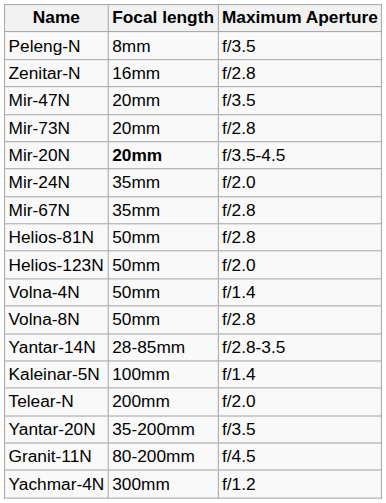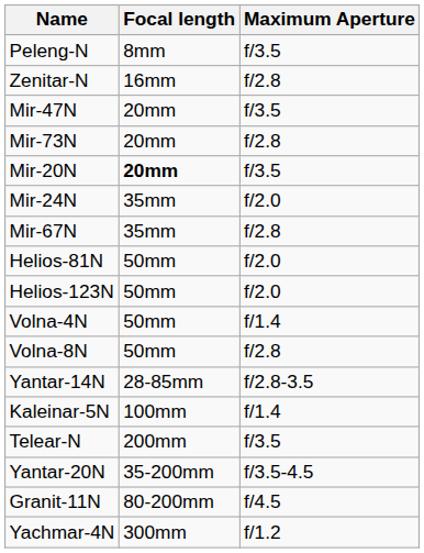Mir-20N | Maximum Aperture: f/3.5-4.5 -> f/3.5
Helios-81N | Maximum Aperture: f/2.8 -> f/2.0
Telear-N | Maximum Aperture: f/2.0 -> f/3.5
Yantar-20N | Maximum Aperture: f/3.5 -> f/3.5-4.5
